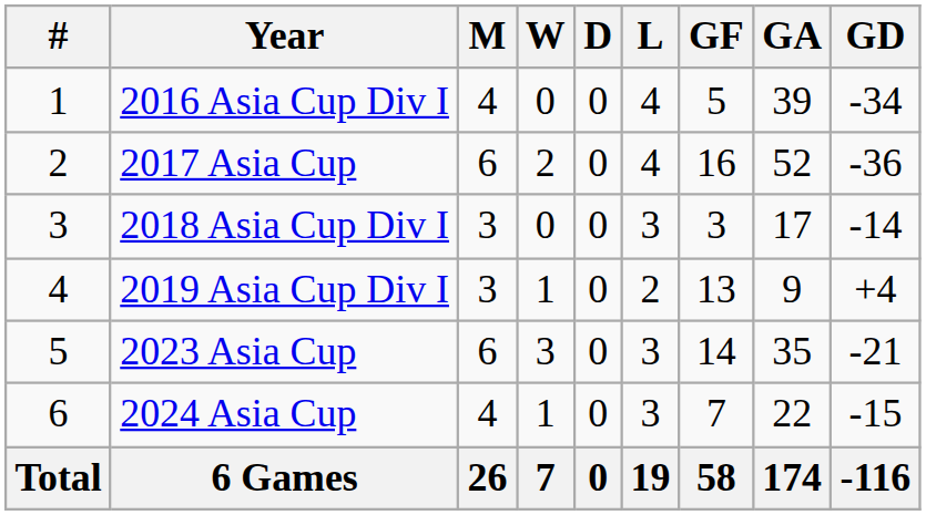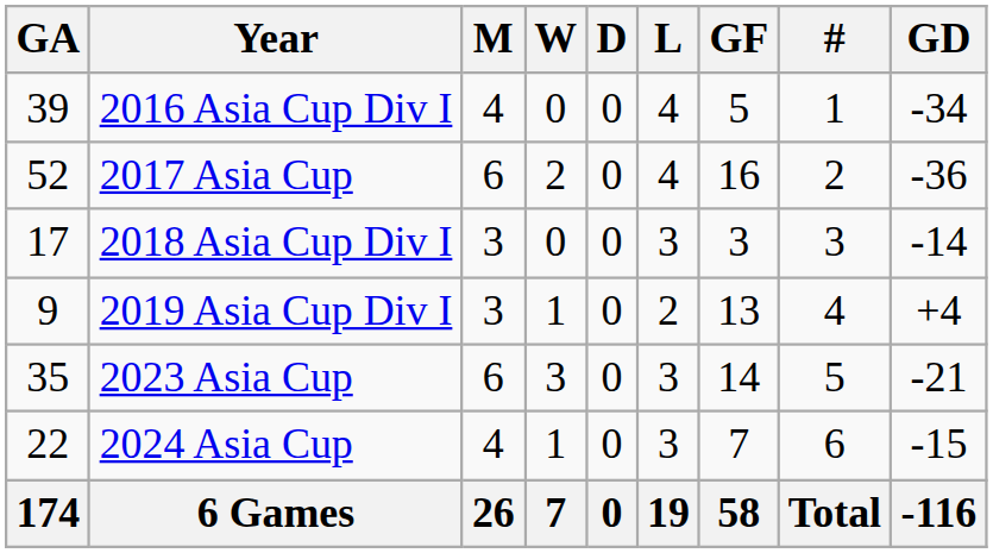columns swapped: # <-> GA
